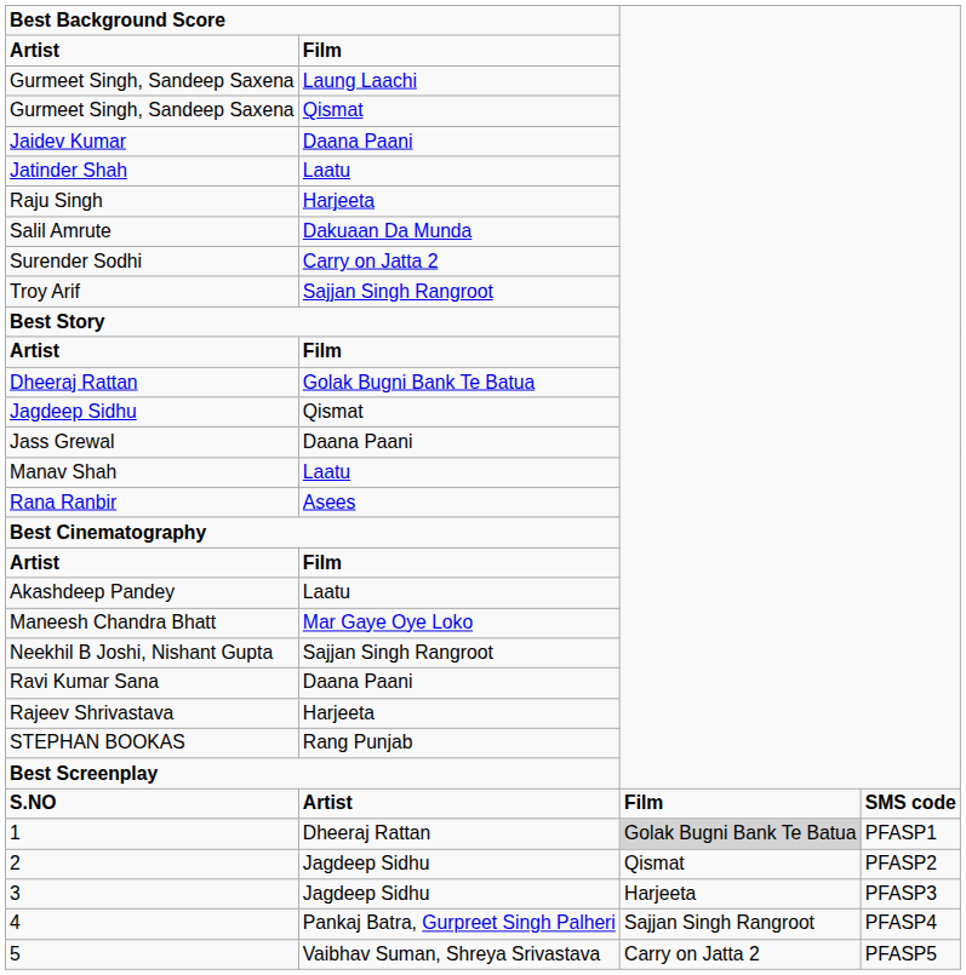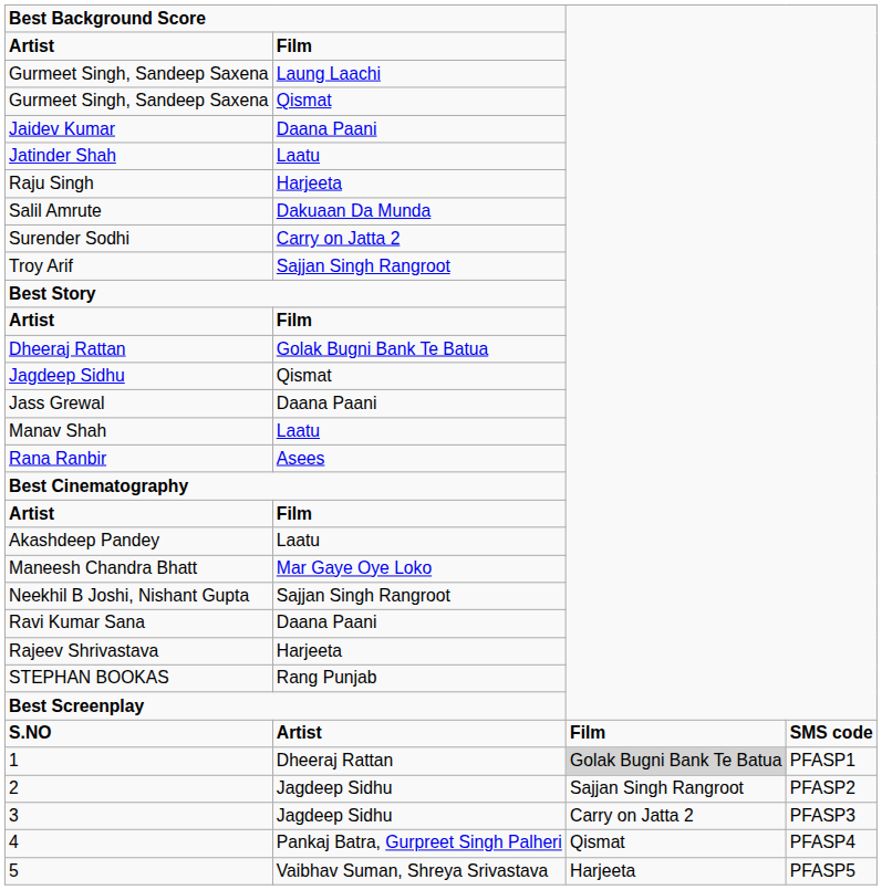2 | column 3: Qismat -> Sajjan Singh Rangroot
3 | column 3: Harjeeta -> Carry on Jatta 2
4 | column 3: Sajjan Singh Rangroot -> Qismat
5 | column 3: Carry on Jatta 2 -> Harjeeta
